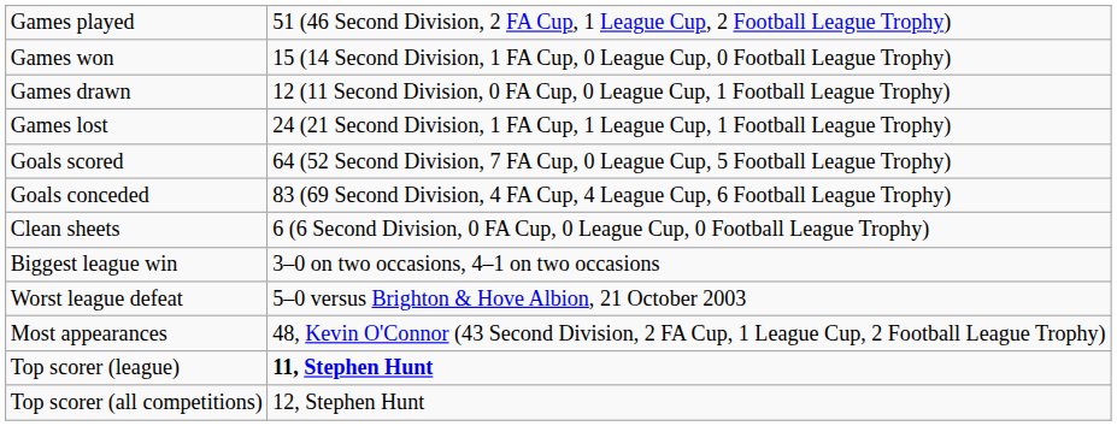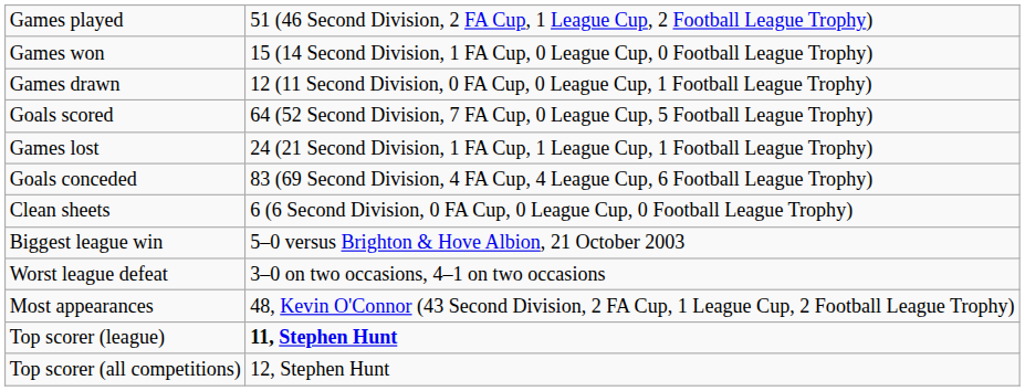rows swapped: Games lost <-> Goals scored
Biggest league win | column 2: 3–0 on two occasions, 4–1 on two occasions -> 5–0 versus Brighton & Hove Albion, 21 October 2003
Worst league defeat | column 2: 5–0 versus Brighton & Hove Albion, 21 October 2003 -> 3–0 on two occasions, 4–1 on two occasions
